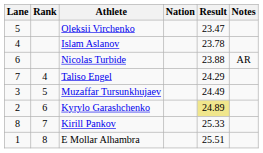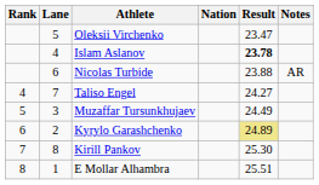columns swapped: Rank <-> Lane
Islam Aslanov | Result: normal -> bold
Taliso Engel | Result: 24.29 -> 24.27
Kirill Pankov | Result: 25.33 -> 25.30
